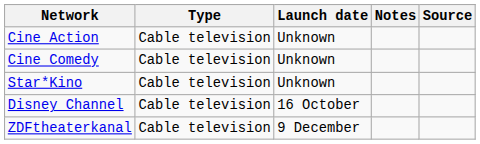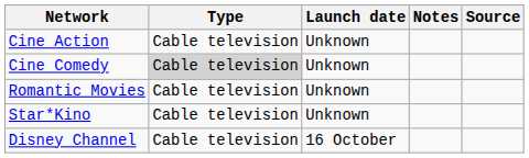Cine Comedy | Type: no background -> lightgrey background
+ row: Romantic Movies | Cable television | Unknown
- row: ZDFtheaterkanal | Cable television | 9 December
